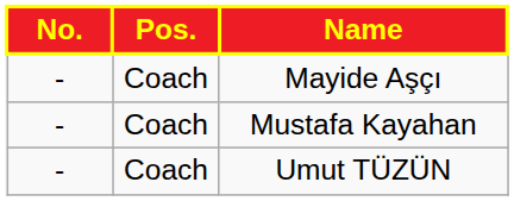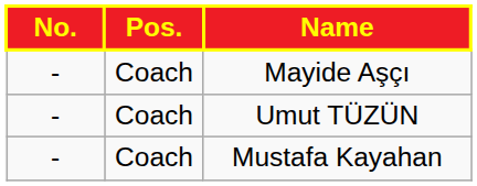rows swapped: Mustafa Kayahan <-> Umut TÜZÜN
